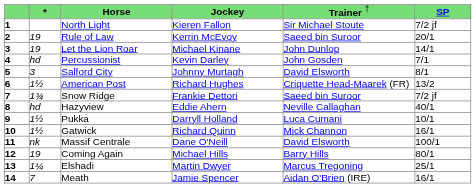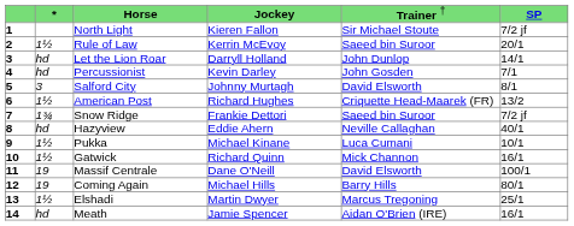Rule of Law | column 2: 19 -> 1½
Let the Lion Roar | column 2: 19 -> hd
Let the Lion Roar | column 4: Michael Kinane -> Darryll Holland
Pukka | column 4: Darryll Holland -> Michael Kinane
Massif Centrale | column 2: nk -> 19
Elshadi | column 2: 1¼ -> 1½
Meath | column 2: 7 -> hd
